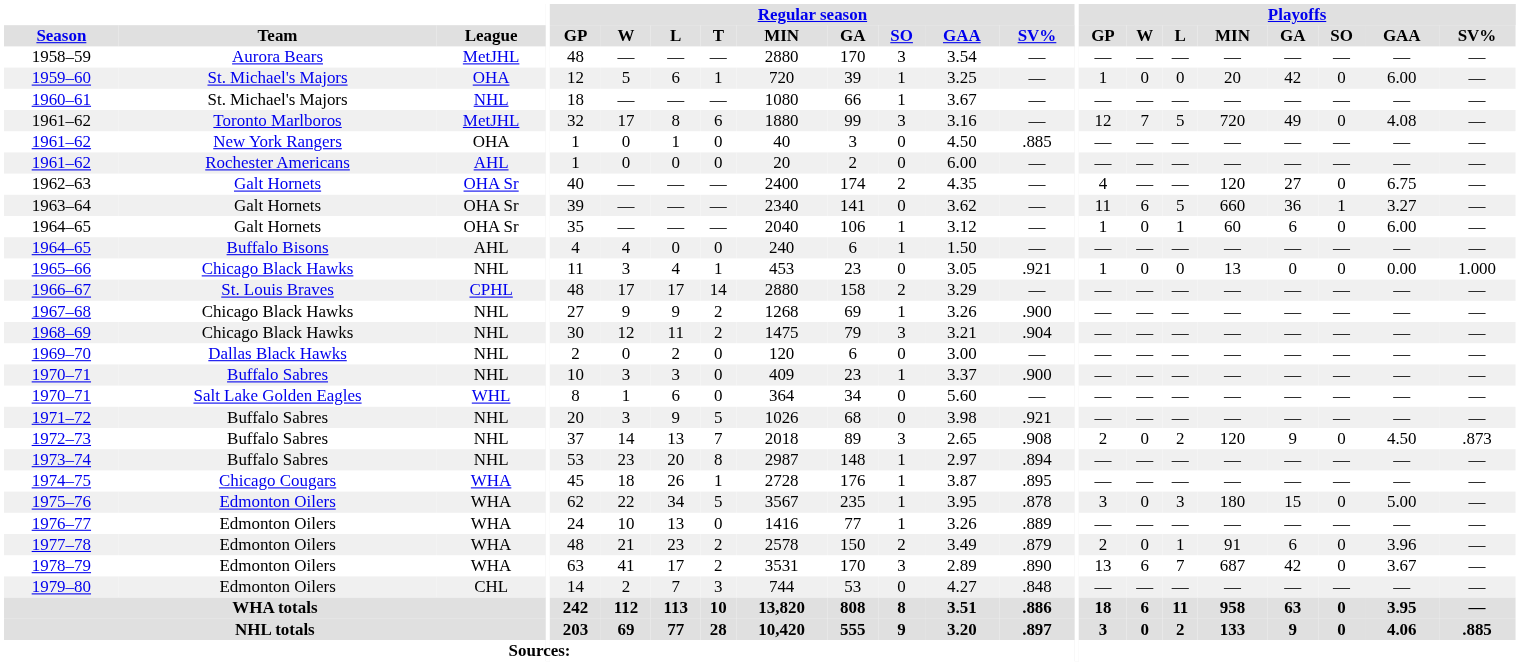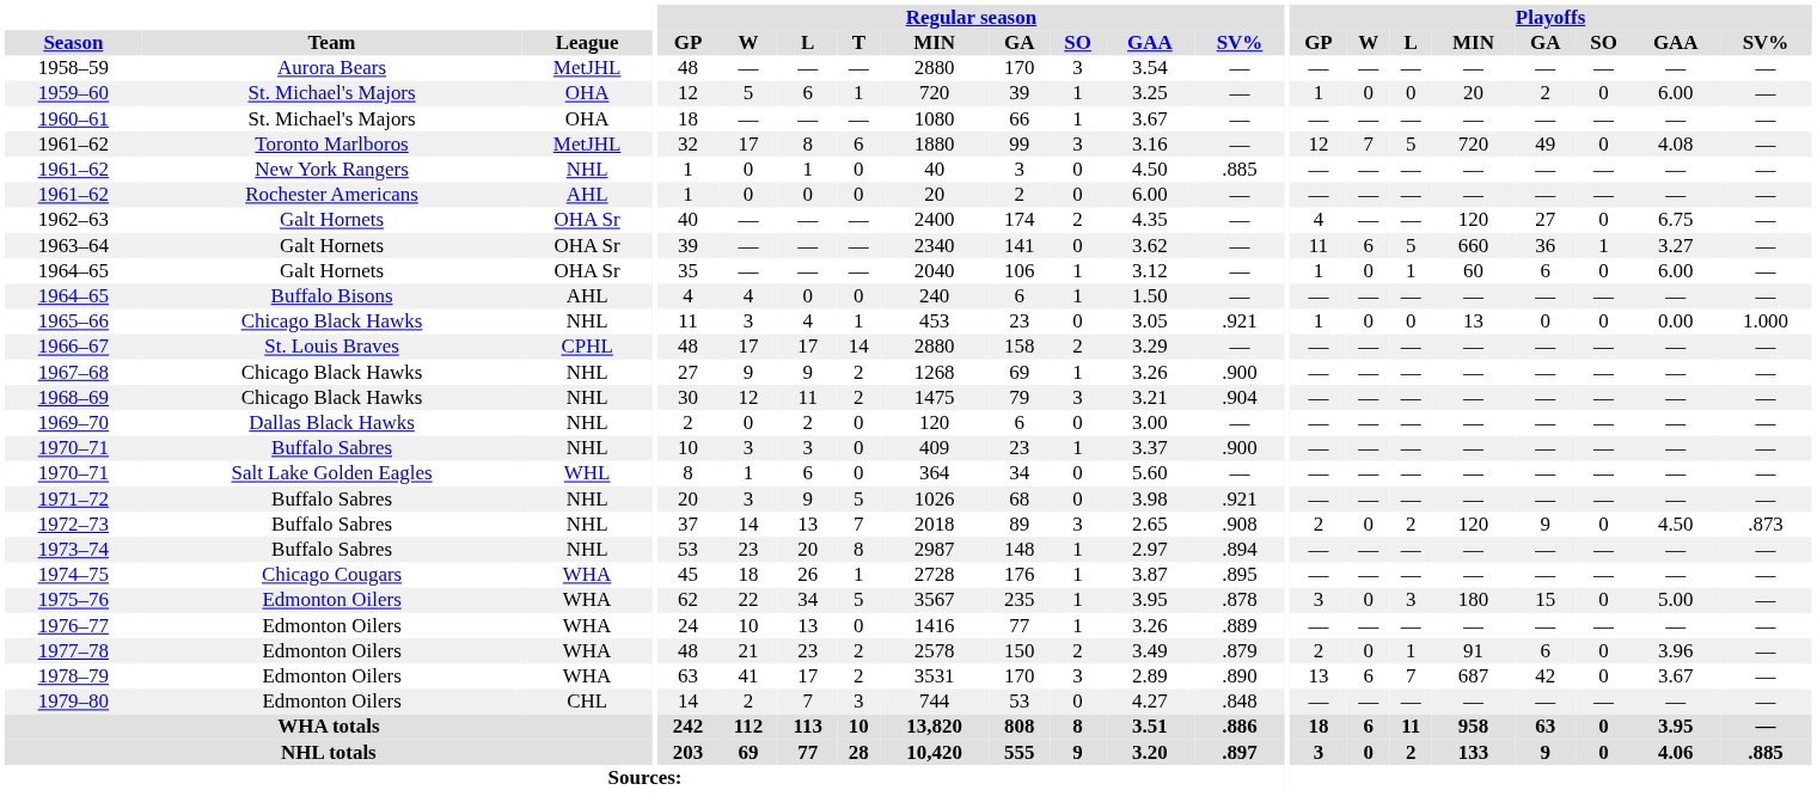1959–60 | Playoffs / GA: 42 -> 2
1960–61 | League: NHL -> OHA
1961–62 / New York Rangers | League: OHA -> NHL
